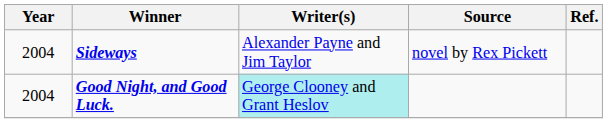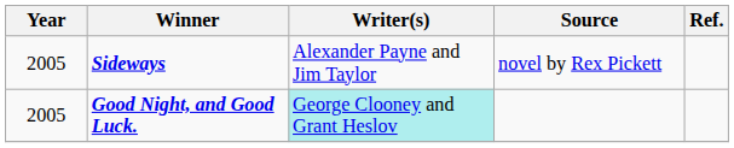Sideways | Year: 2004 -> 2005
Good Night, and Good Luck. | Year: 2004 -> 2005
